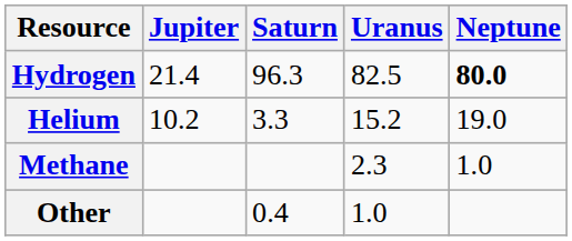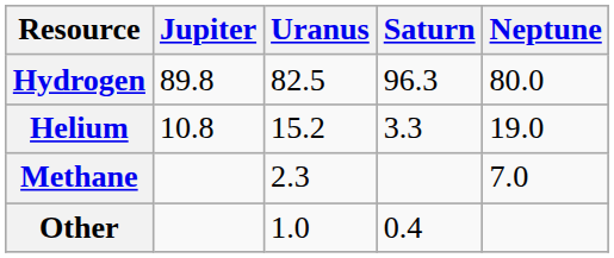columns swapped: Saturn <-> Uranus
Hydrogen | Jupiter: 21.4 -> 89.8
Hydrogen | Neptune: bold -> normal
Helium | Jupiter: 10.2 -> 10.8
Methane | Neptune: 1.0 -> 7.0
